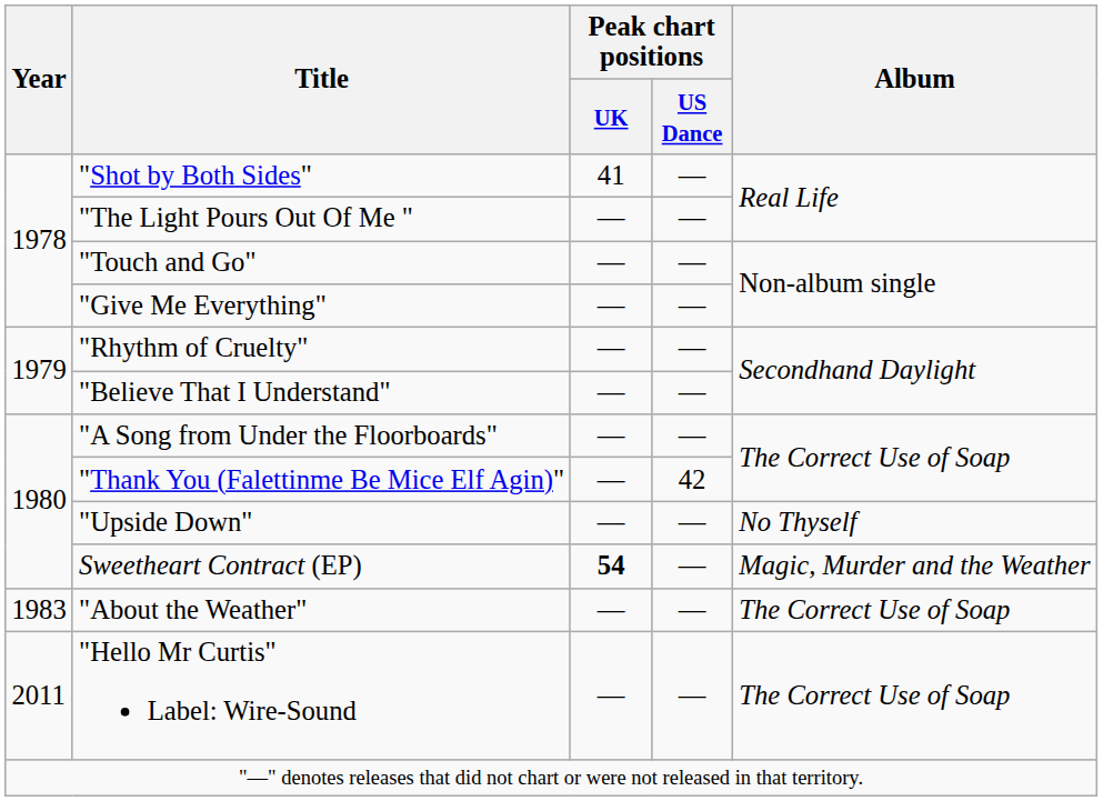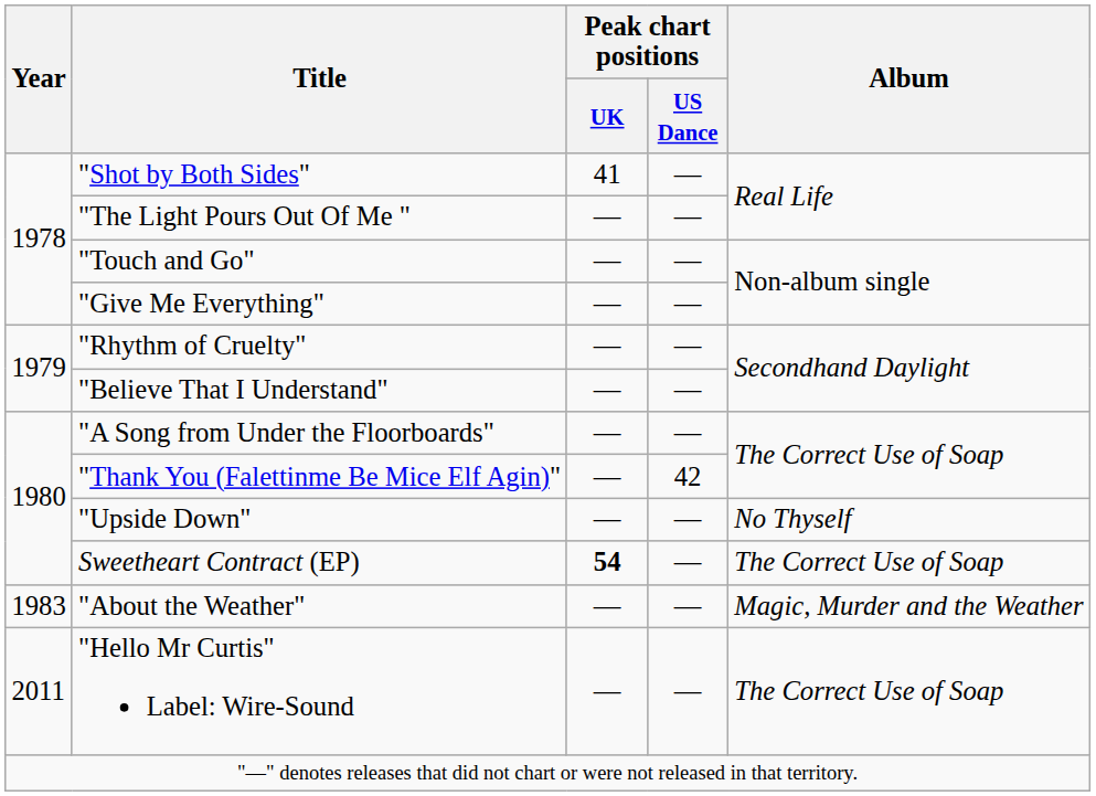Sweetheart Contract (EP) | Album: Magic, Murder and the Weather -> The Correct Use of Soap
"About the Weather" | Album: The Correct Use of Soap -> Magic, Murder and the Weather
